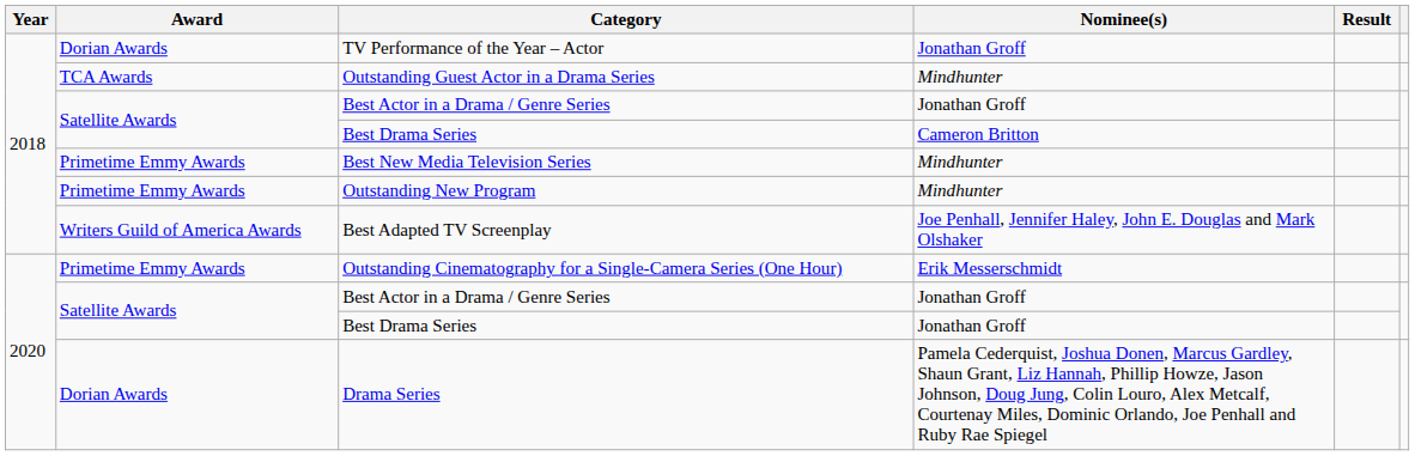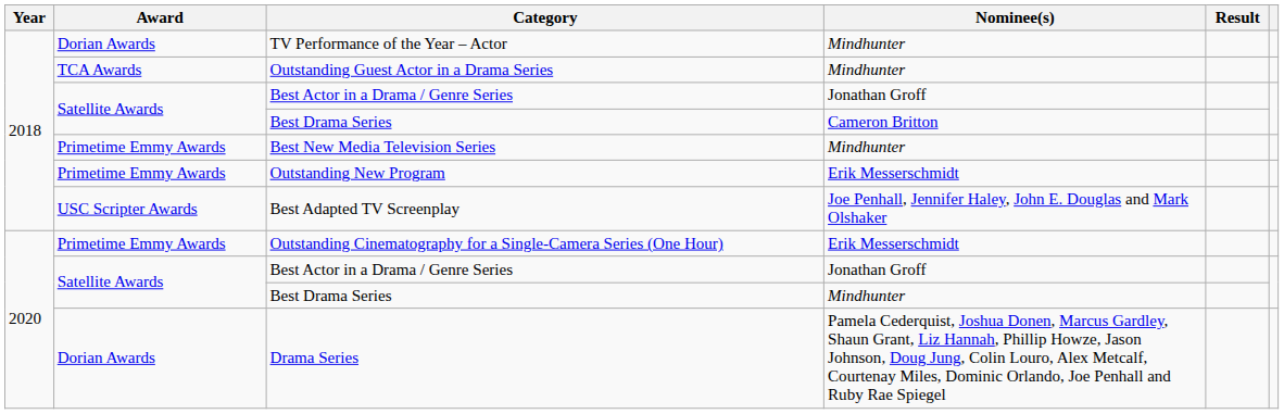TV Performance of the Year – Actor | Nominee(s): Jonathan Groff -> Mindhunter
Outstanding New Program | Nominee(s): Mindhunter -> Erik Messerschmidt
Best Adapted TV Screenplay | Award: Writers Guild of America Awards -> USC Scripter Awards
2020 / Best Drama Series | Nominee(s): Jonathan Groff -> Mindhunter
